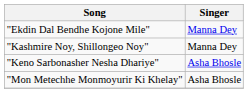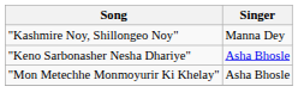- row: "Ekdin Dal Bendhe Kojone Mile" | Manna Dey
